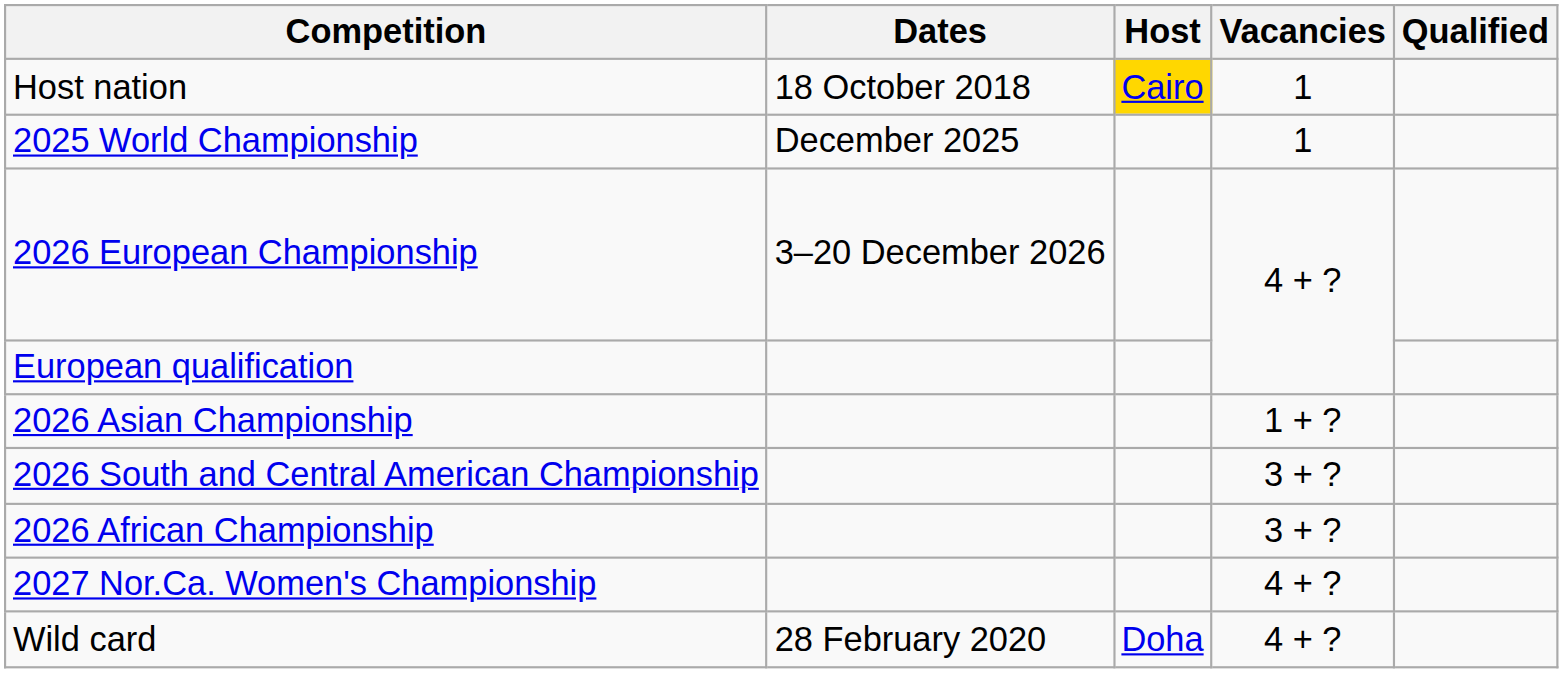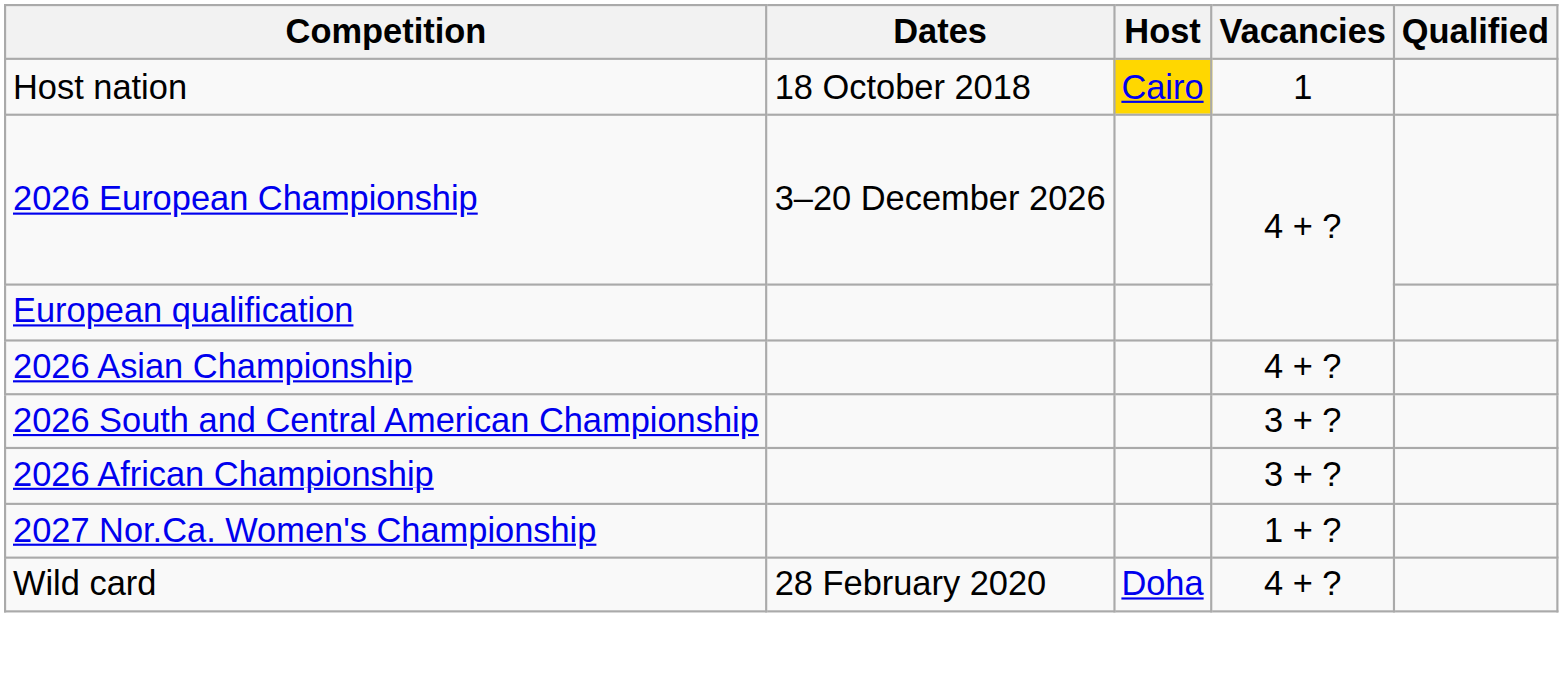- row: 2025 World Championship | December 2025 | 1
2026 Asian Championship | Vacancies: 1 + ? -> 4 + ?
2027 Nor.Ca. Women's Championship | Vacancies: 4 + ? -> 1 + ?
